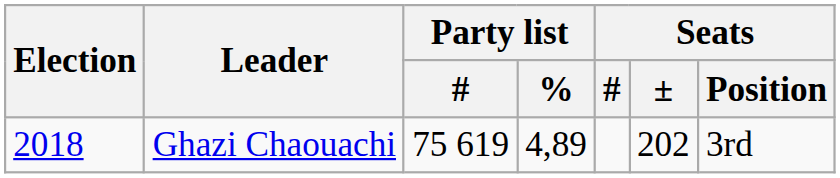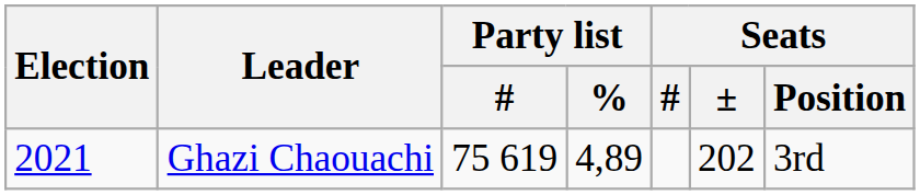Ghazi Chaouachi | Election: 2018 -> 2021
